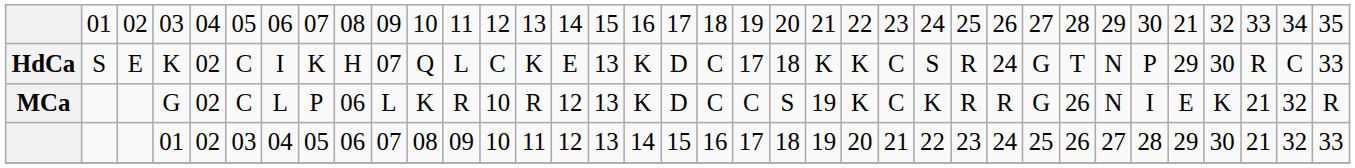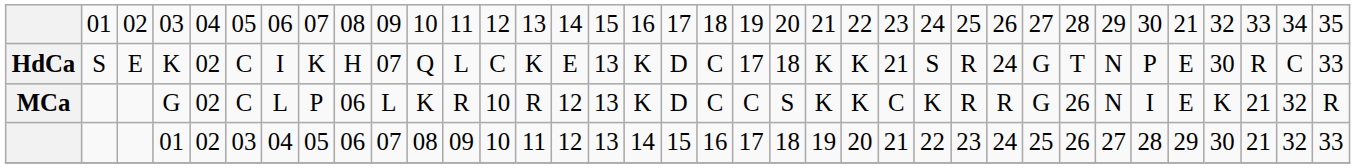HdCa | column 24: C -> 21
HdCa | column 32: 29 -> E
MCa | column 22: 19 -> K
